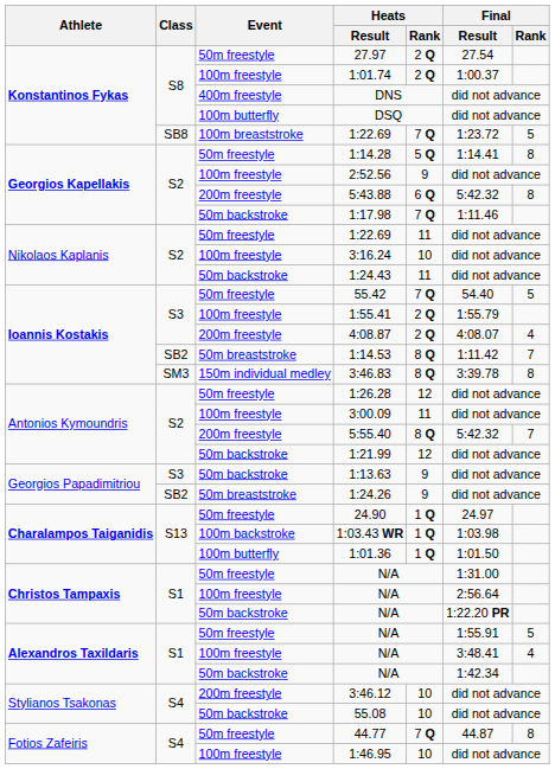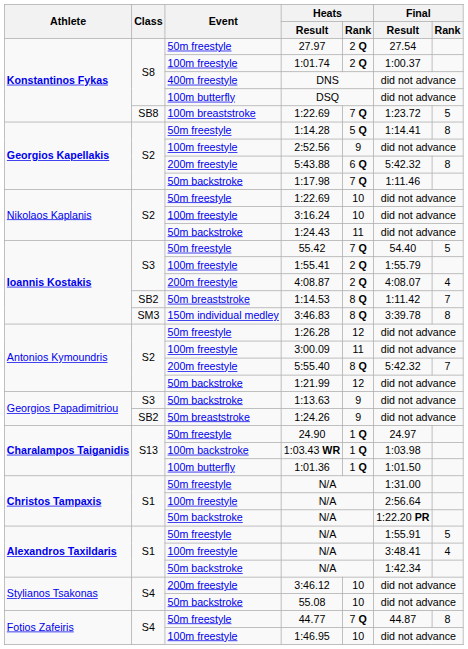50m freestyle / 1:22.69 | Heats / Rank: 11 -> 10
